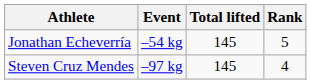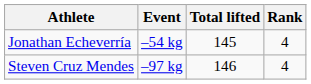Jonathan Echeverría | Rank: 5 -> 4
Steven Cruz Mendes | Total lifted: 145 -> 146
